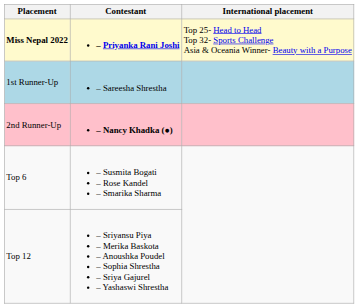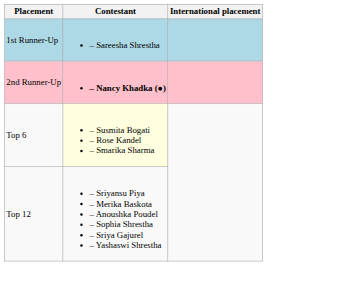- row: Miss Nepal 2022 | – Priyanka Rani Joshi | Top 25- Head to Head Top 32- Sports Challenge Asia & Oceania Winner- Beauty with a Purpose
Top 6 | Contestant: no background -> lightyellow background
